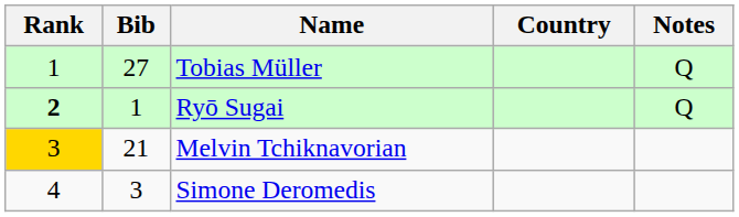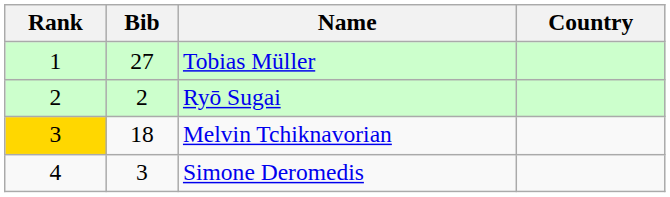- column: Notes | Q | Q
Ryō Sugai | Rank: bold -> normal
Ryō Sugai | Bib: 1 -> 2
Melvin Tchiknavorian | Bib: 21 -> 18
